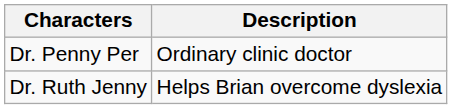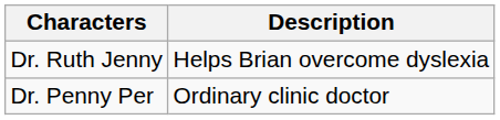rows swapped: Dr. Ruth Jenny <-> Dr. Penny Per
